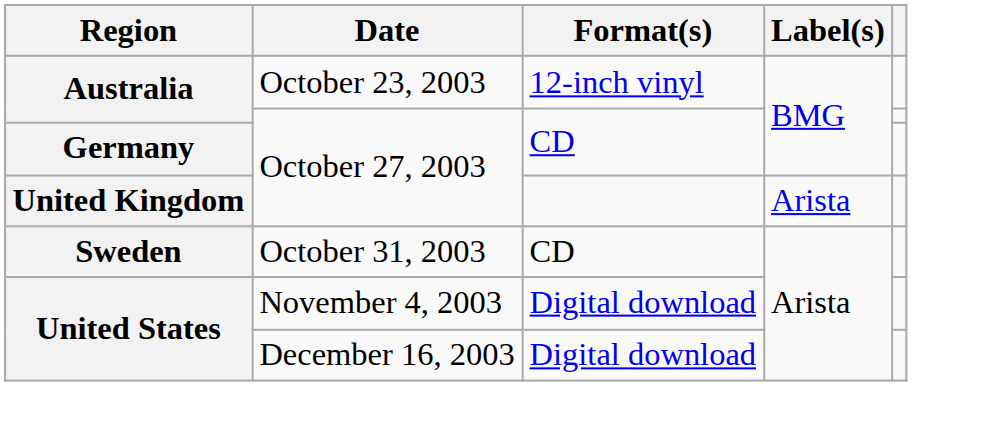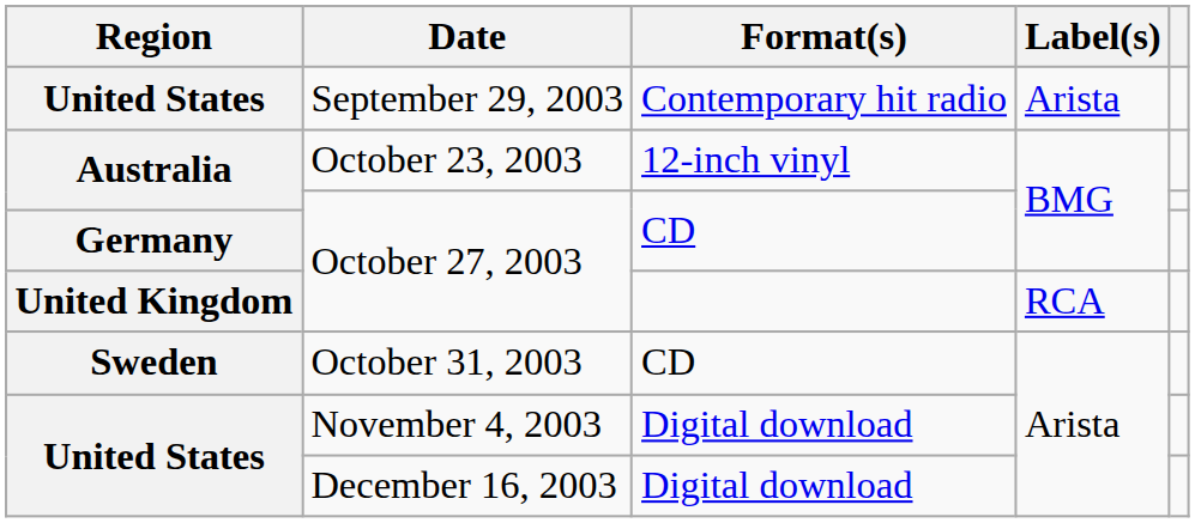+ row: United States | September 29, 2003 | Contemporary hit radio | Arista
United Kingdom / October 27, 2003 | Label(s): Arista -> RCA
